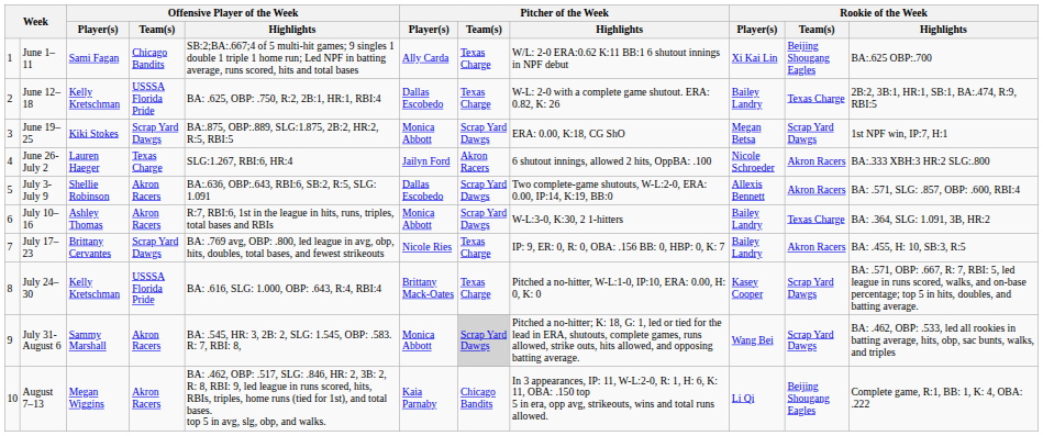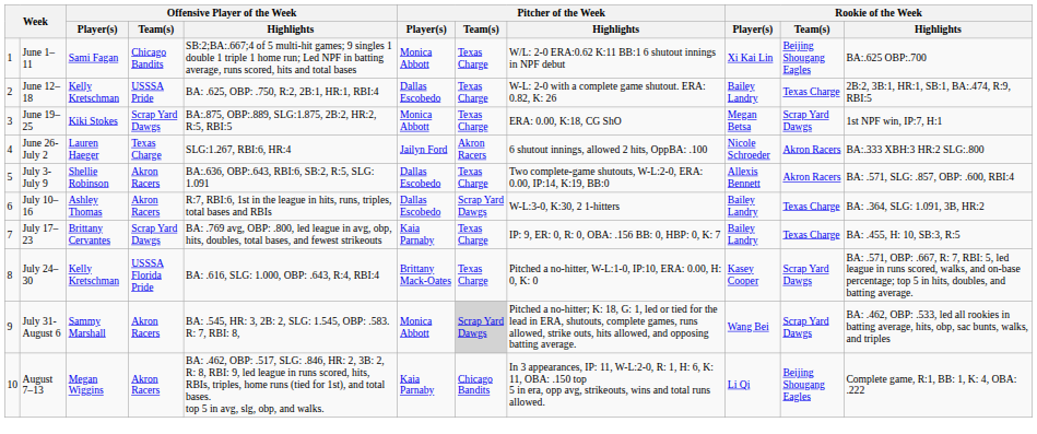June 1–11 | Pitcher of the Week / Player(s): Ally Carda -> Monica Abbott
June 12–18 | Offensive Player of the Week / Team(s): USSSA Florida Pride -> USSSA Pride
June 19–25 | Pitcher of the Week / Team(s): Scrap Yard Dawgs -> Texas Charge
July 3-July 9 | Pitcher of the Week / Team(s): Scrap Yard Dawgs -> Texas Charge
July 10–16 | Pitcher of the Week / Player(s): Monica Abbott -> Dallas Escobedo
July 17–23 | Pitcher of the Week / Player(s): Nicole Ries -> Kaia Parnaby
July 17–23 | Rookie of the Week / Team(s): Akron Racers -> Texas Charge
